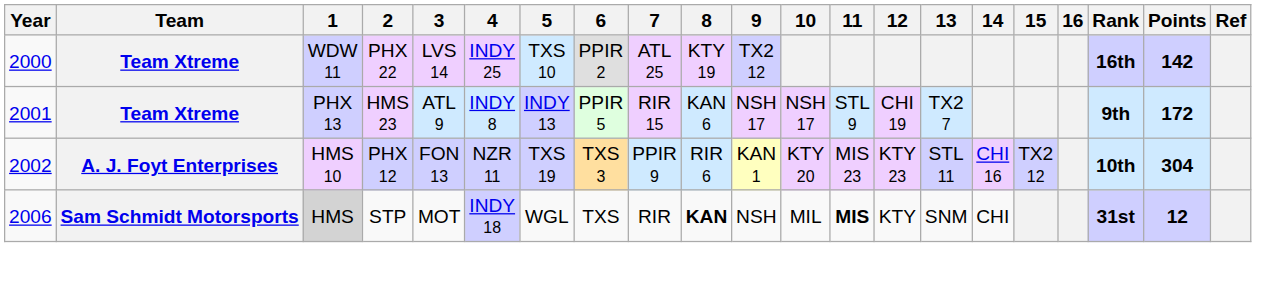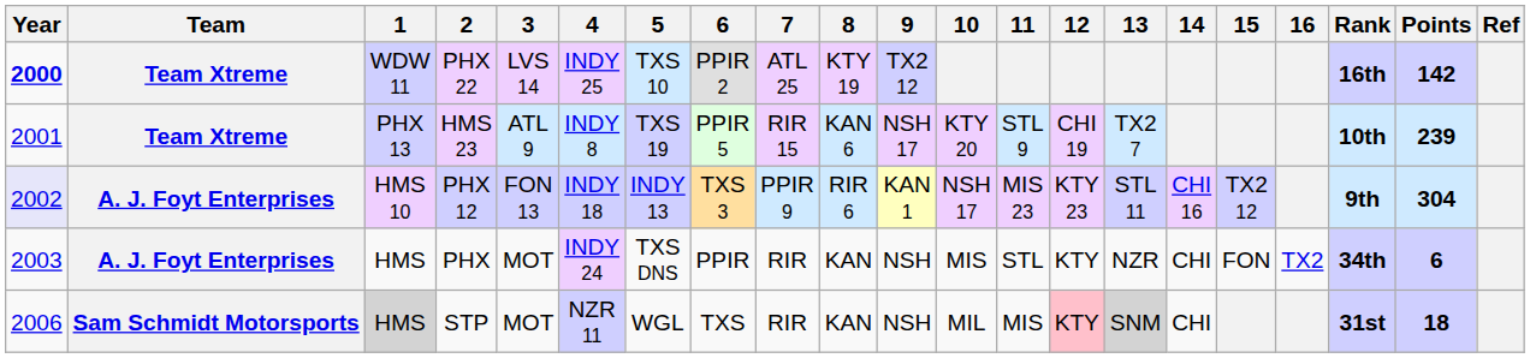PHX 22 | Year: normal -> bold
HMS 23 | 5: INDY 13 -> TXS 19
HMS 23 | 10: NSH 17 -> KTY 20
HMS 23 | Rank: 9th -> 10th
HMS 23 | Points: 172 -> 239
PHX 12 | Year: no background -> lavender background
PHX 12 | 4: NZR 11 -> INDY 18
PHX 12 | 5: TXS 19 -> INDY 13
PHX 12 | 10: KTY 20 -> NSH 17
PHX 12 | Rank: 10th -> 9th
+ row: 2003 | A. J. Foyt Enterprises | HMS | PHX | MOT | INDY 24 | TXS DNS | PPIR | RIR | KAN | NSH | MIS | STL | KTY | NZR | CHI | FON | TX2 | 34th | 6
STP | 4: INDY 18 -> NZR 11
STP | 8: bold -> normal
STP | 11: bold -> normal
STP | 12: no background -> pink background
STP | 13: no background -> lightgrey background
STP | Points: 12 -> 18
